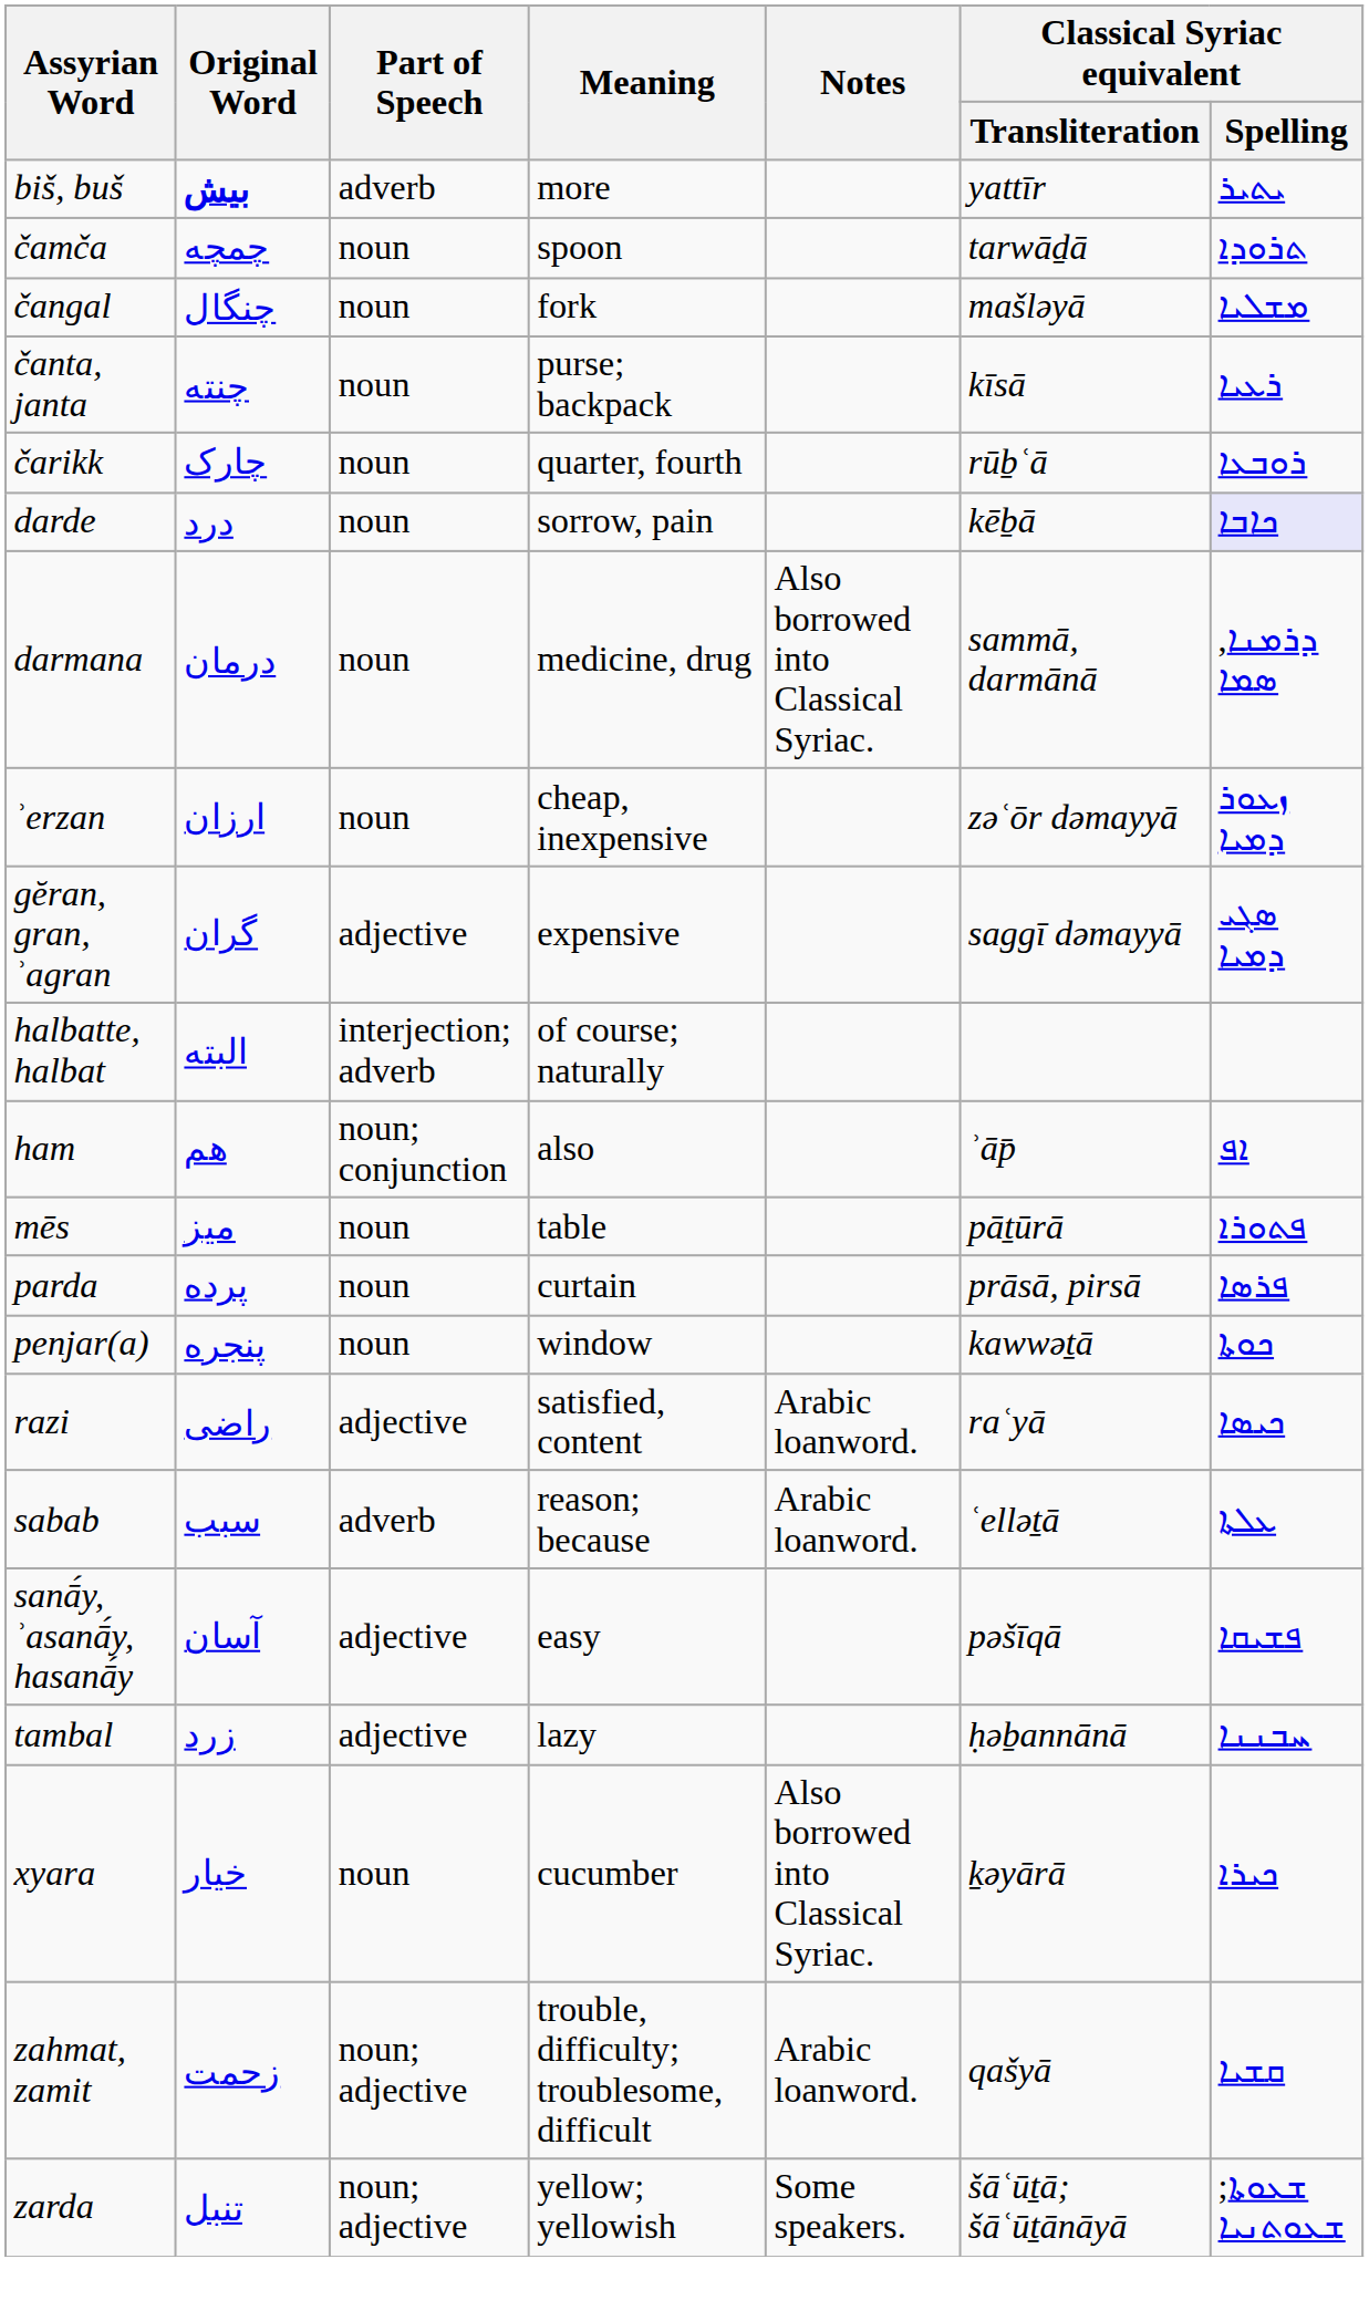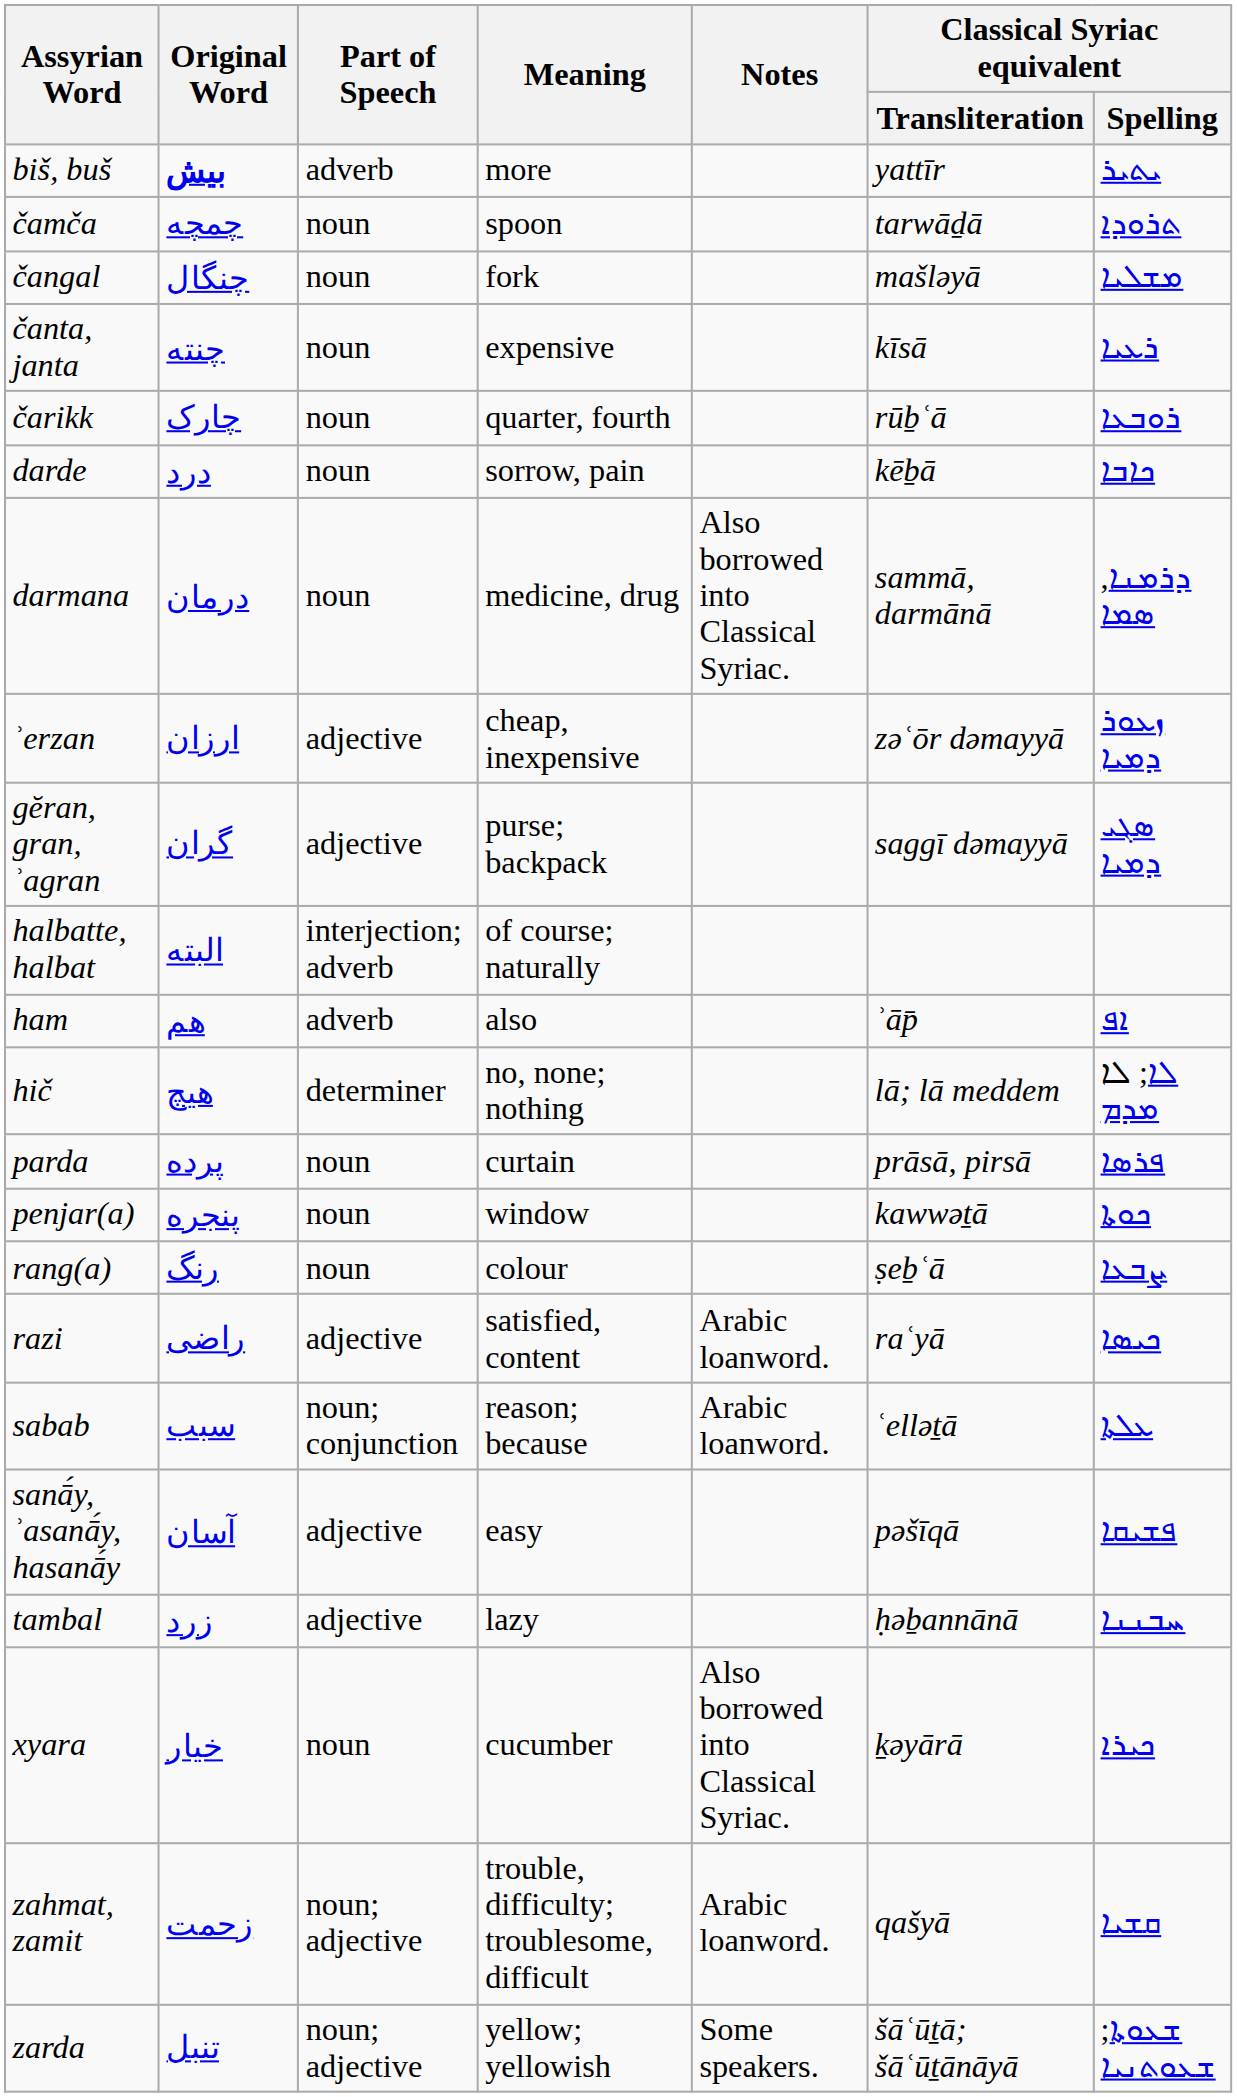čanta, janta | Meaning: purse; backpack -> expensive
darde | Classical Syriac equivalent / Spelling: lavender background -> no background
ʾerzan | Part of Speech: noun -> adjective
gĕran, gran, ʾagran | Meaning: expensive -> purse; backpack
ham | Part of Speech: noun; conjunction -> adverb
+ row: hič | هیچ | determiner | no, none; nothing | lā; lā meddem | ܠܐ; ܠܐ ܡܕܡ
- row: mēs | میز | noun | table | pāṯūrā | ܦܬܘܪܐ
+ row: rang(a) | رنگ | noun | colour | ṣeḇʿā | ܨܒܥܐ
sabab | Part of Speech: adverb -> noun; conjunction
